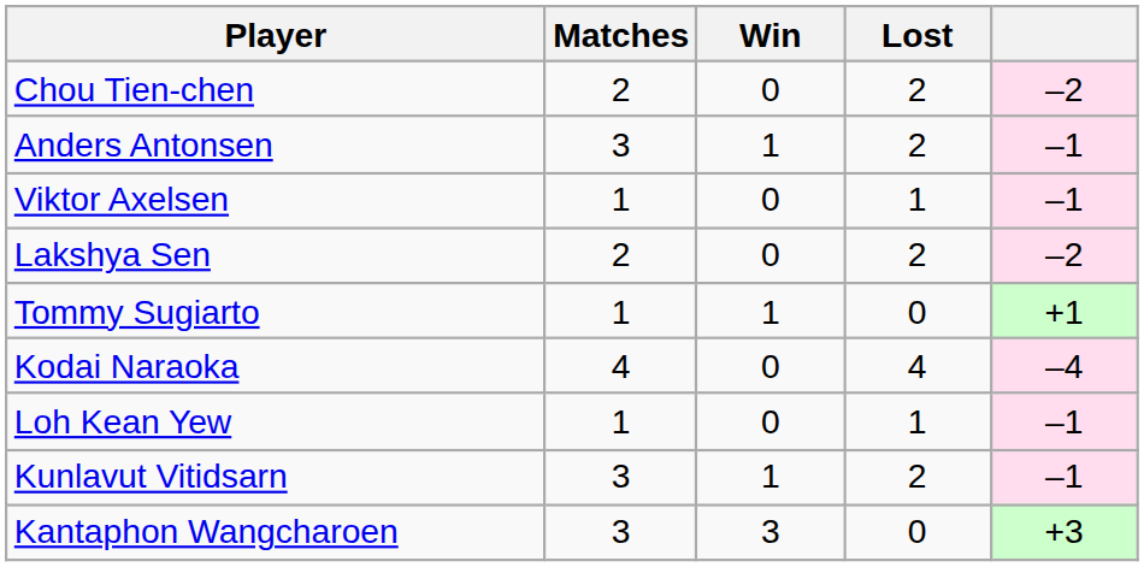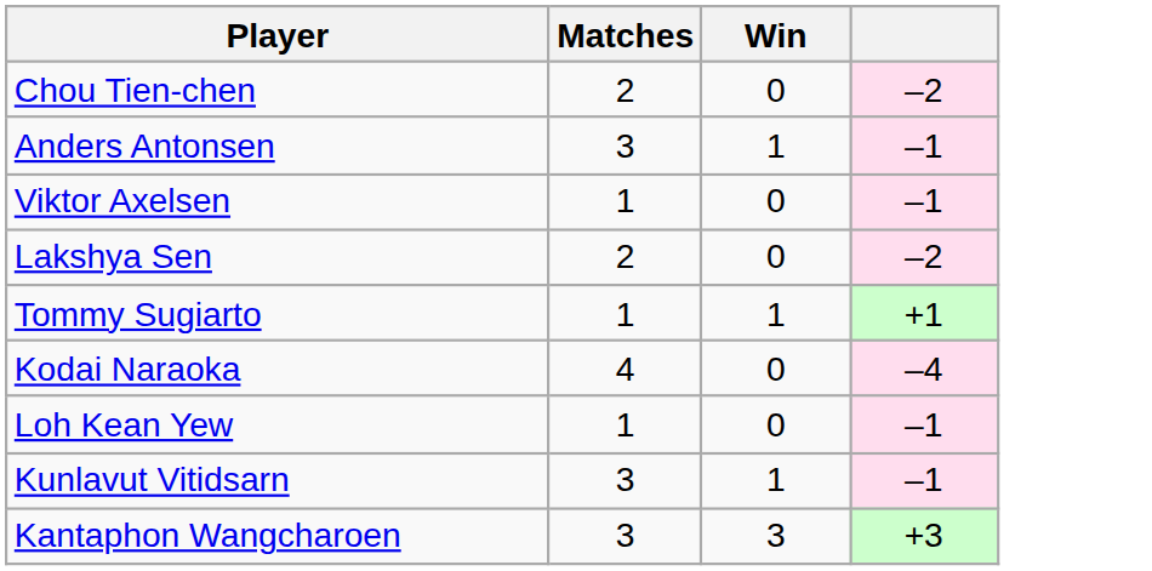- column: Lost | 2 | 2 | 1 | 2 | 0 | 4 | 1 | 2 | 0
